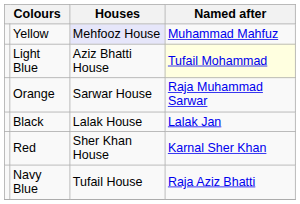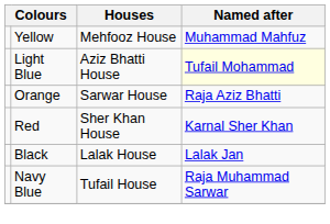Yellow | Houses: lavender background -> no background
Orange | Named after: Raja Muhammad Sarwar -> Raja Aziz Bhatti
rows swapped: Black <-> Red
Navy Blue | Named after: Raja Aziz Bhatti -> Raja Muhammad Sarwar
